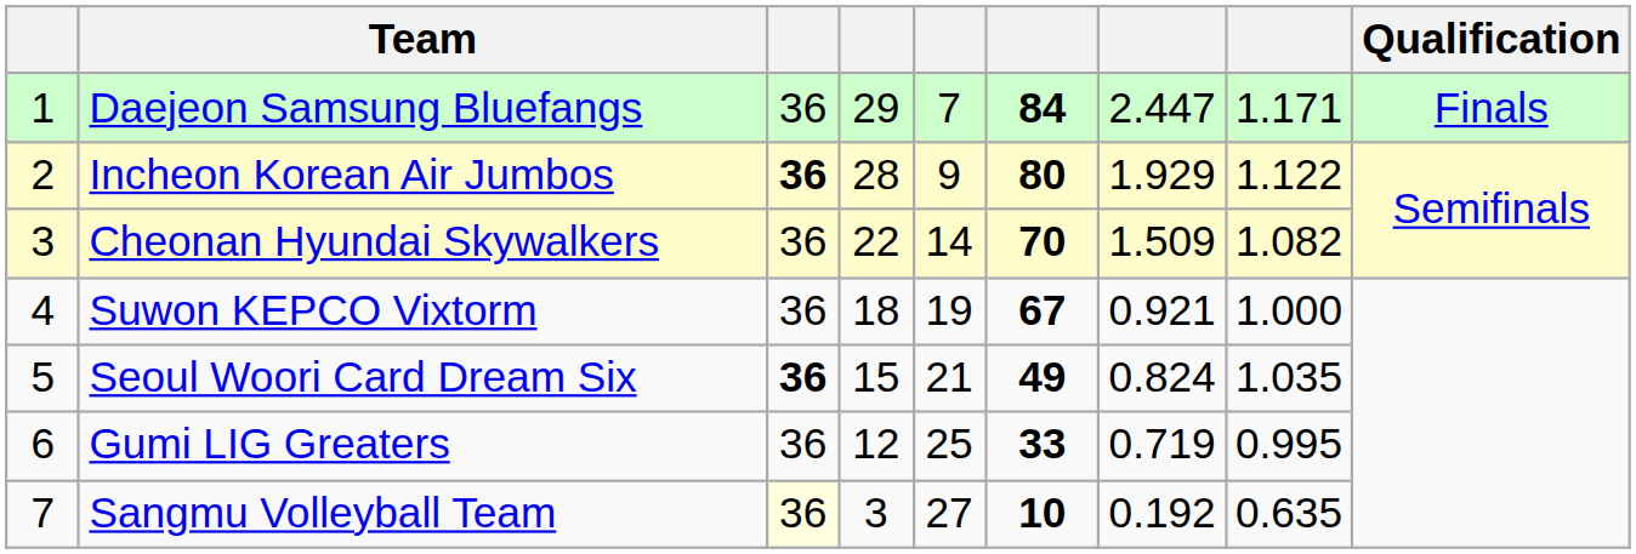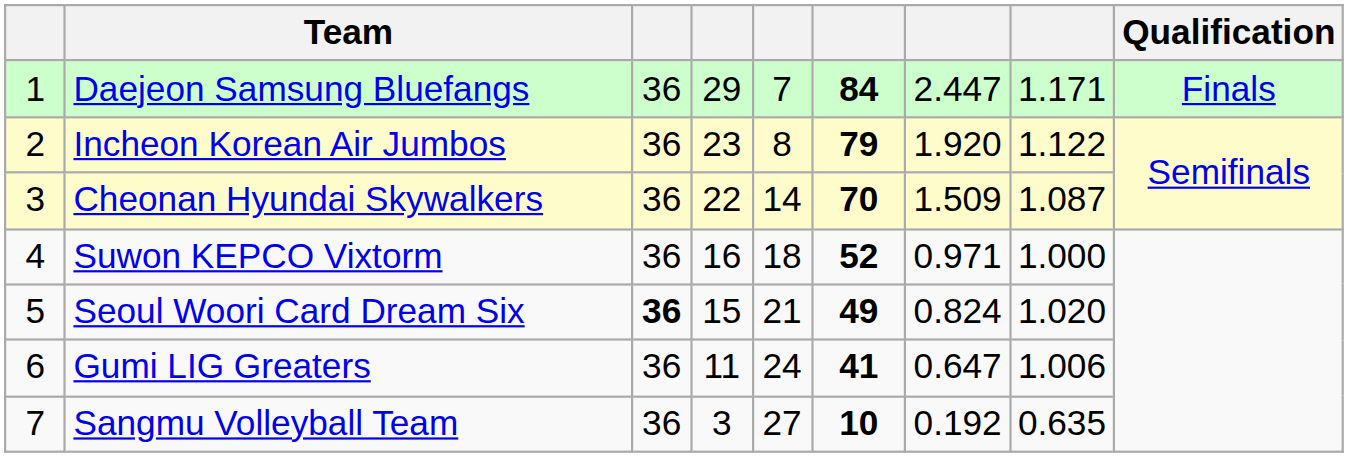Incheon Korean Air Jumbos | column 3: bold -> normal
Incheon Korean Air Jumbos | column 4: 28 -> 23
Incheon Korean Air Jumbos | column 5: 9 -> 8
Incheon Korean Air Jumbos | column 6: 80 -> 79
Incheon Korean Air Jumbos | column 7: 1.929 -> 1.920
Cheonan Hyundai Skywalkers | column 8: 1.082 -> 1.087
Suwon KEPCO Vixtorm | column 4: 18 -> 16
Suwon KEPCO Vixtorm | column 5: 19 -> 18
Suwon KEPCO Vixtorm | column 6: 67 -> 52
Suwon KEPCO Vixtorm | column 7: 0.921 -> 0.971
Seoul Woori Card Dream Six | column 8: 1.035 -> 1.020
Gumi LIG Greaters | column 4: 12 -> 11
Gumi LIG Greaters | column 5: 25 -> 24
Gumi LIG Greaters | column 6: 33 -> 41
Gumi LIG Greaters | column 7: 0.719 -> 0.647
Gumi LIG Greaters | column 8: 0.995 -> 1.006
Sangmu Volleyball Team | column 3: lightyellow background -> no background
